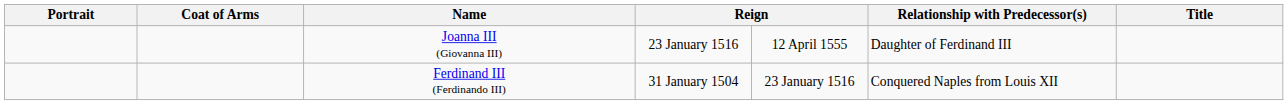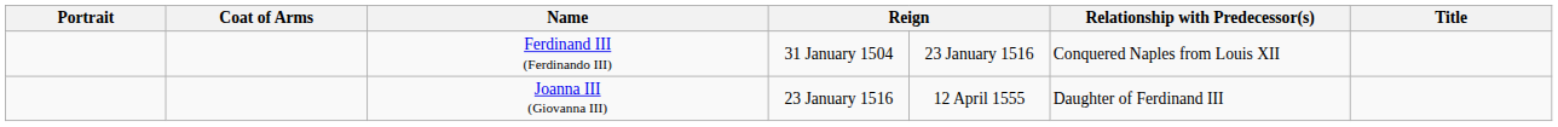rows swapped: Ferdinand III (Ferdinando III) <-> Joanna III (Giovanna III)
